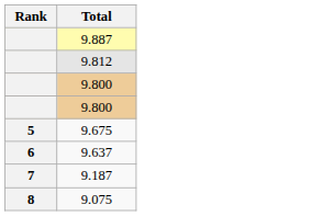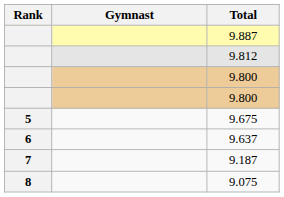+ column: Gymnast
